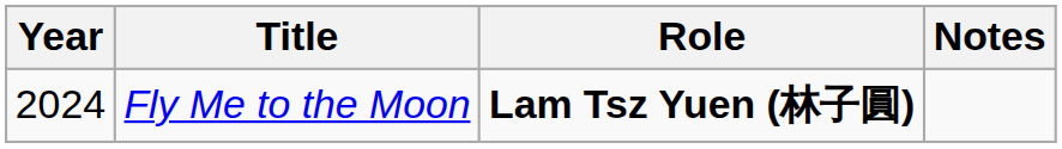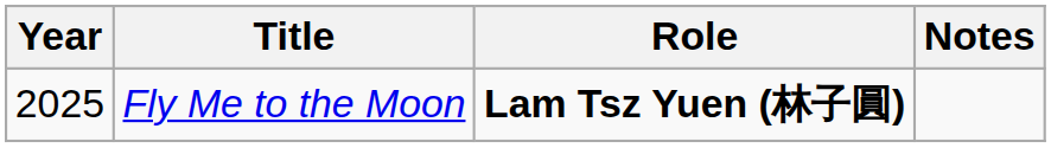Fly Me to the Moon | Year: 2024 -> 2025
